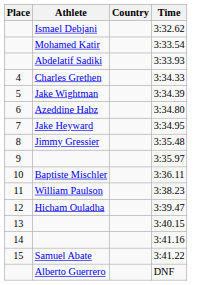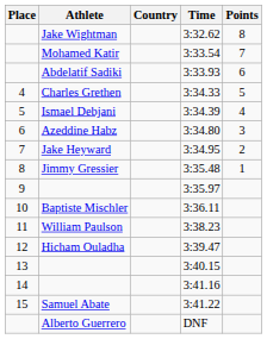+ column: Points | 8 | 7 | 6 | 5 | 4 | 3 | 2 | 1
3:32.62 | Athlete: Ismael Debjani -> Jake Wightman
3:34.39 | Athlete: Jake Wightman -> Ismael Debjani
